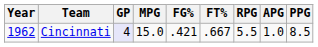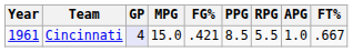columns swapped: FT% <-> PPG
Cincinnati | Year: 1962 -> 1961
